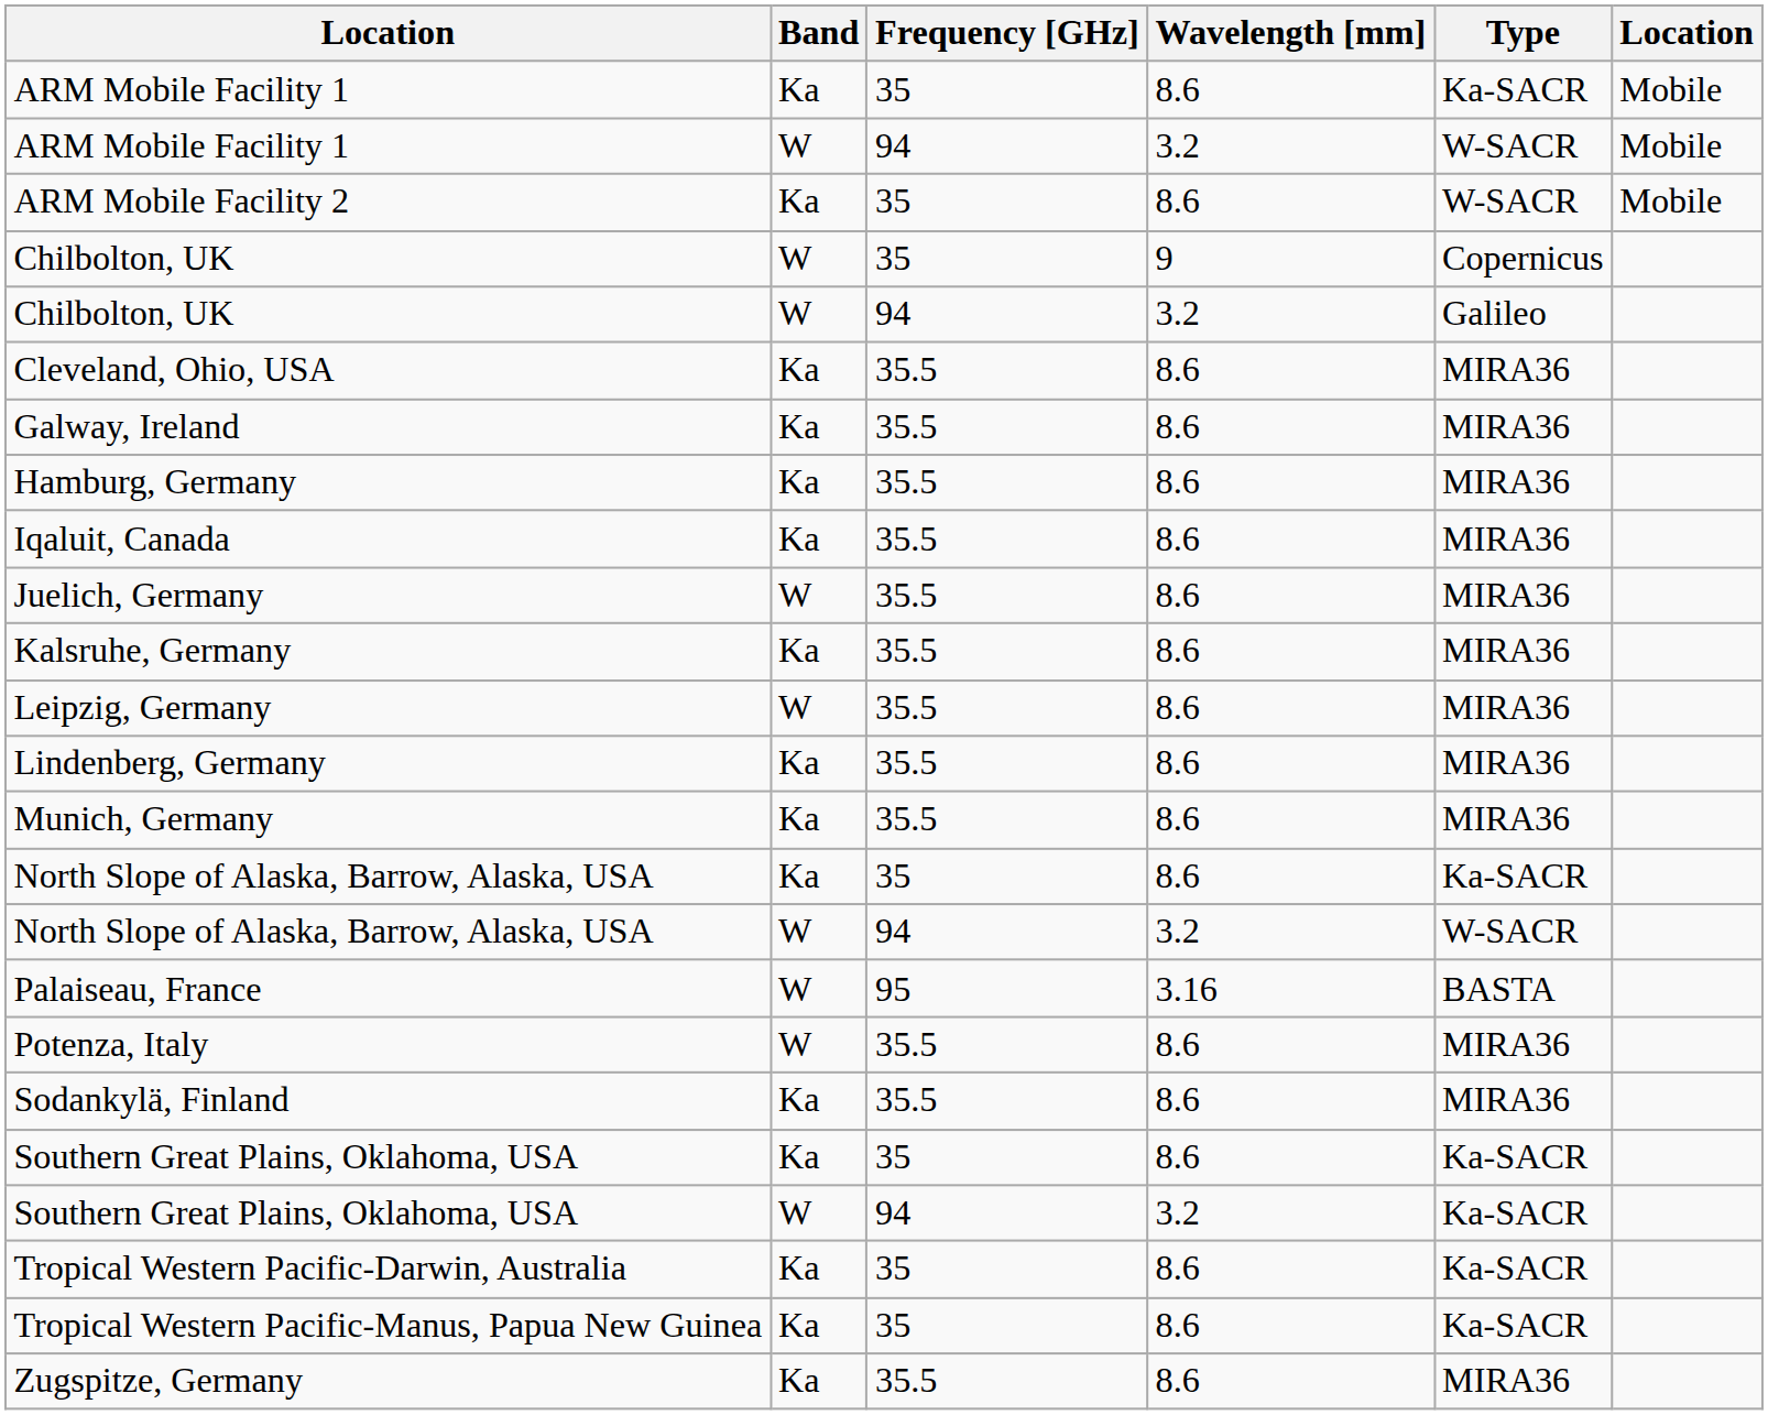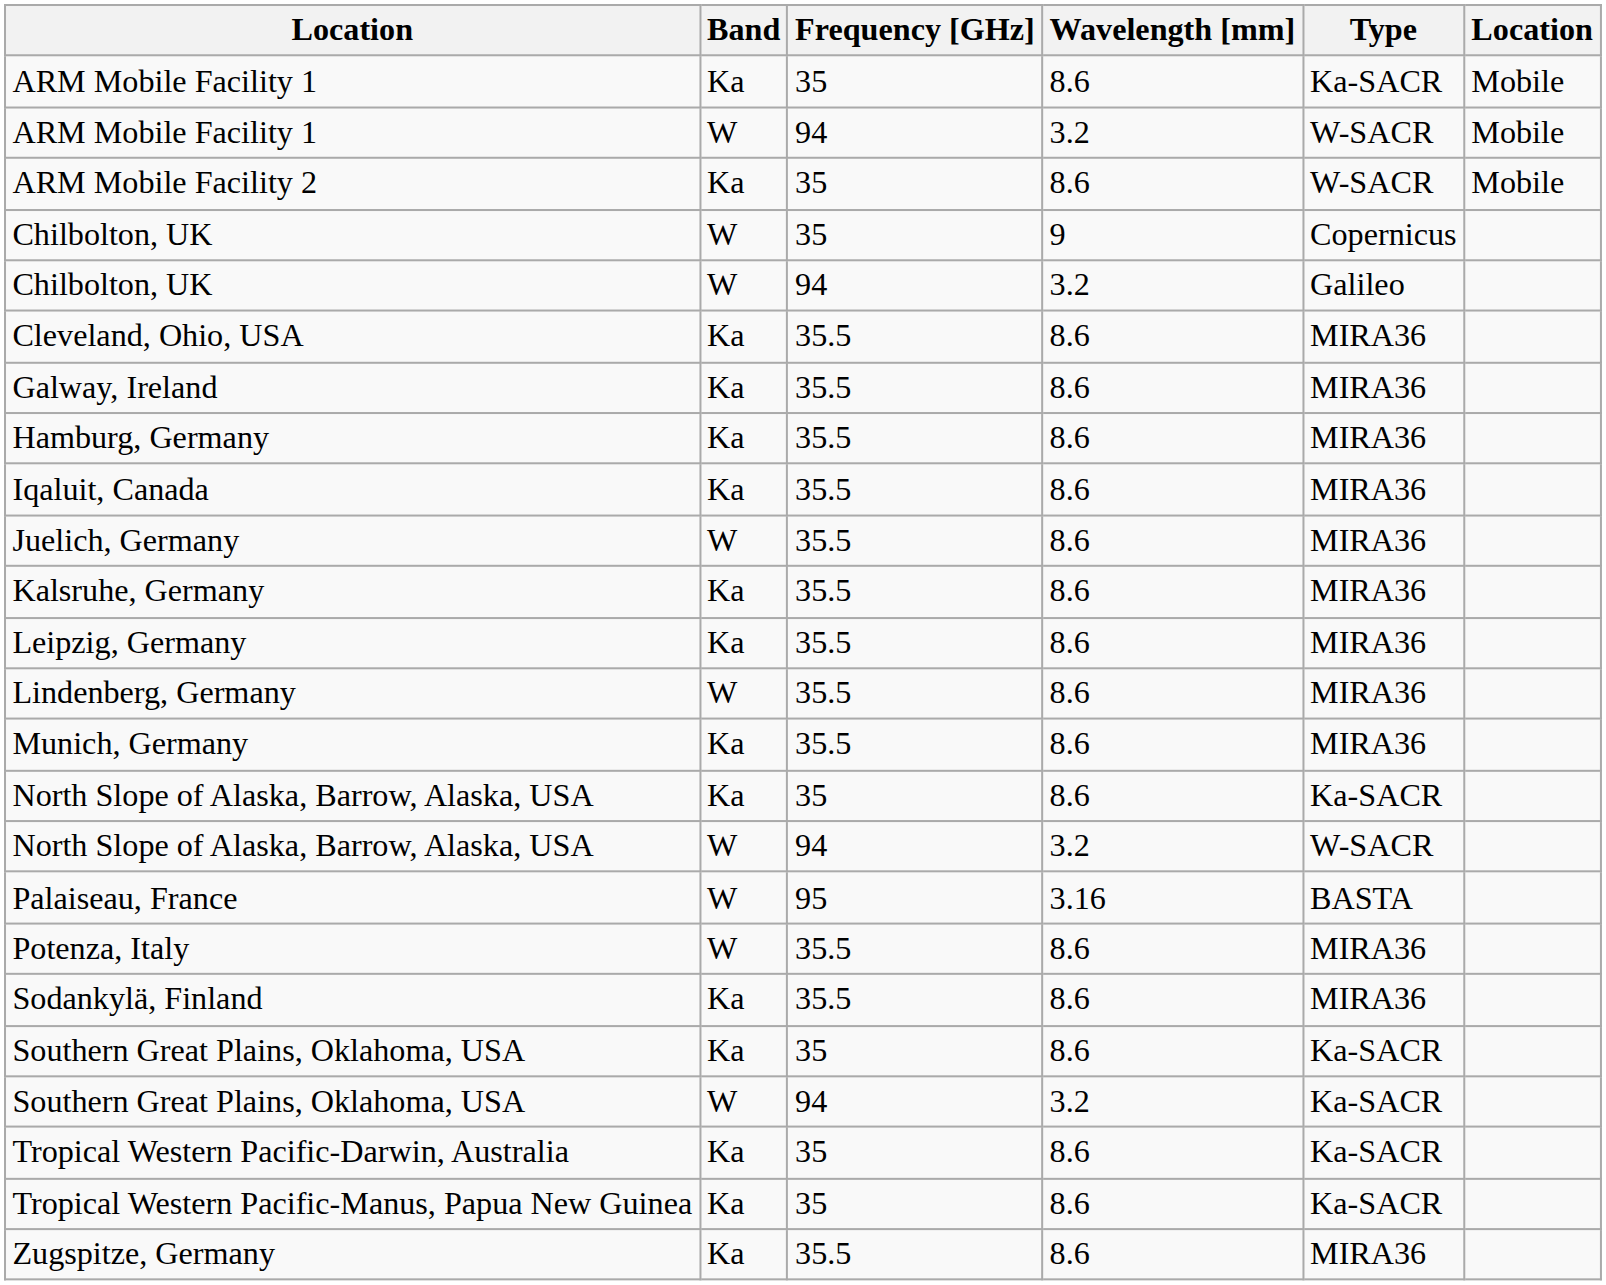Leipzig, Germany | Band: W -> Ka
Lindenberg, Germany | Band: Ka -> W
